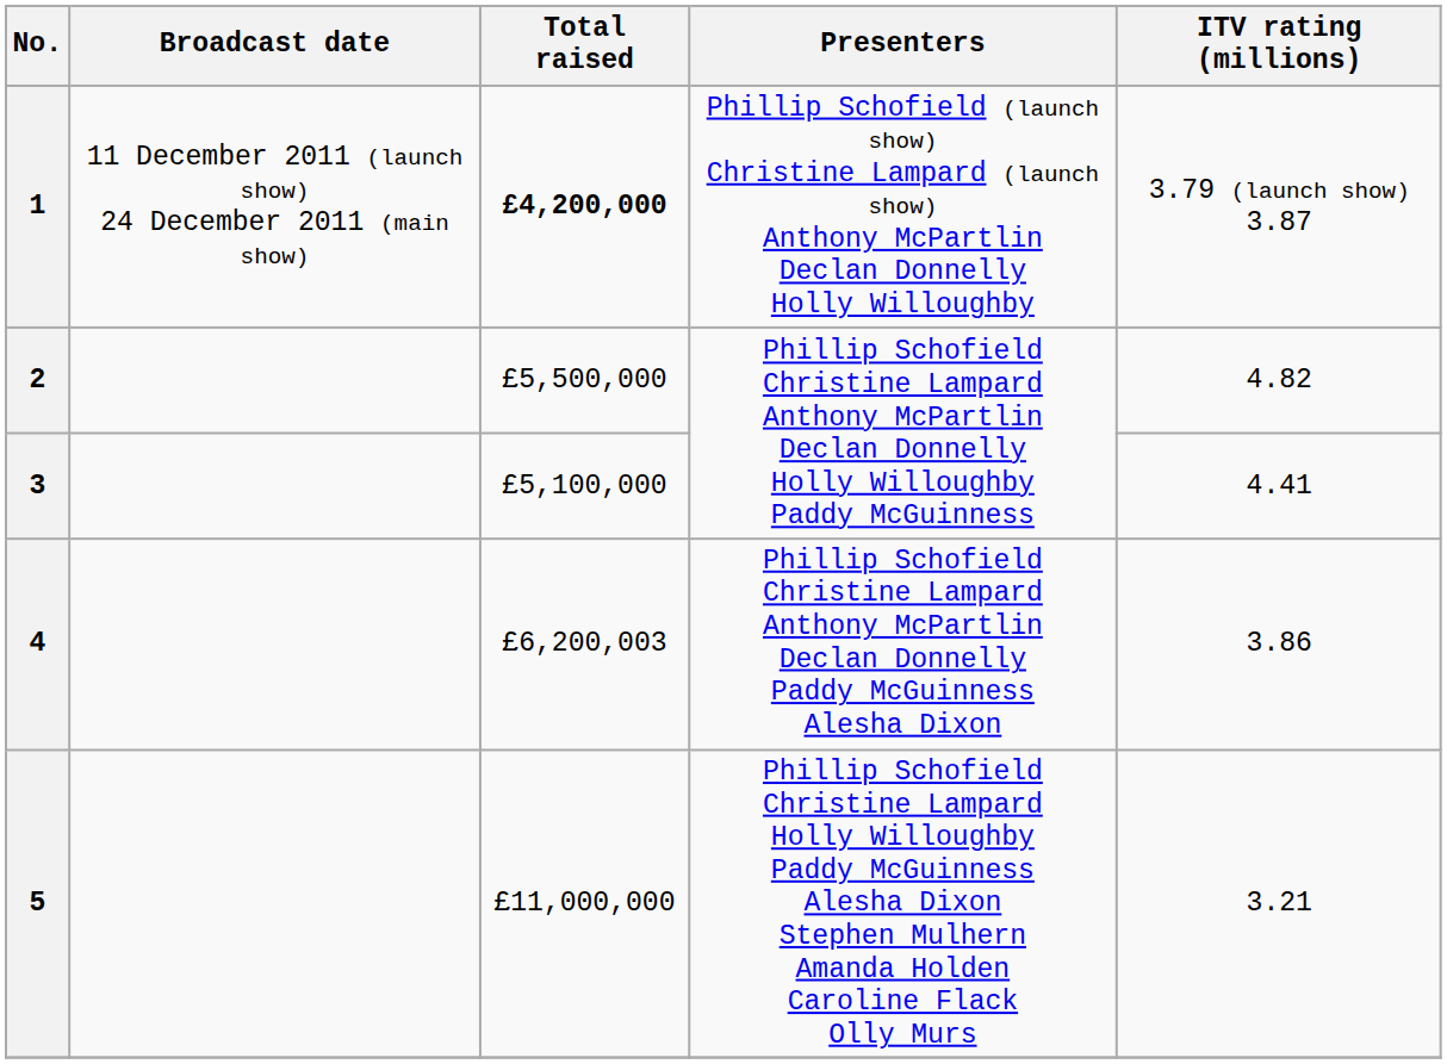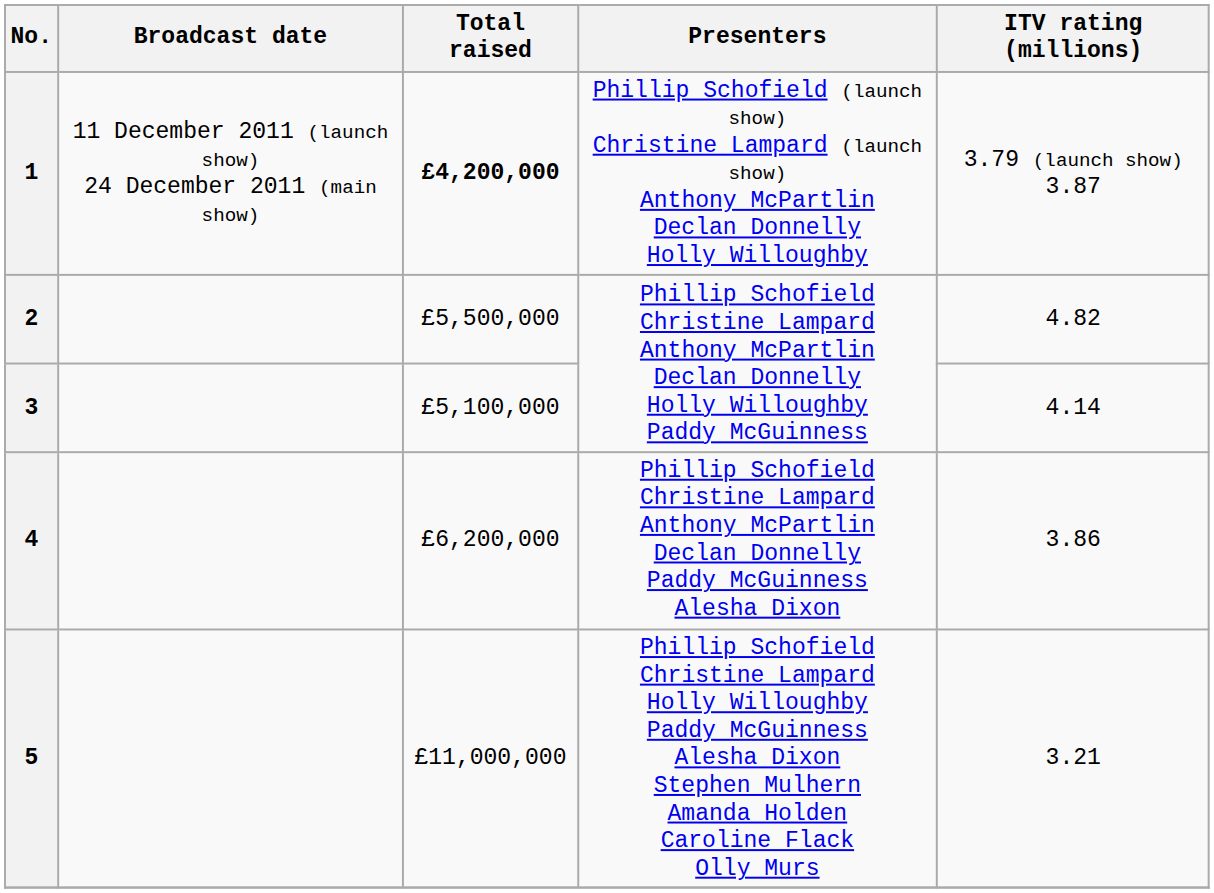3 | ITV rating (millions): 4.41 -> 4.14
4 | Total raised: £6,200,003 -> £6,200,000
